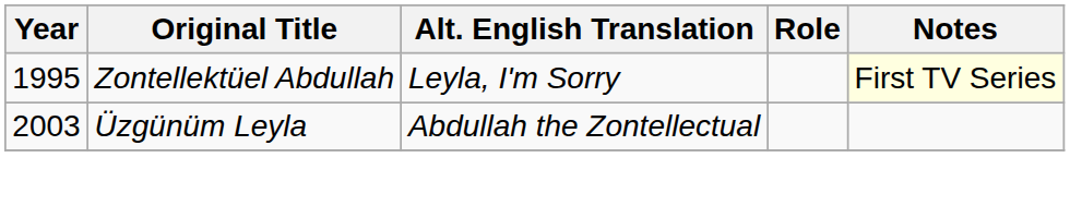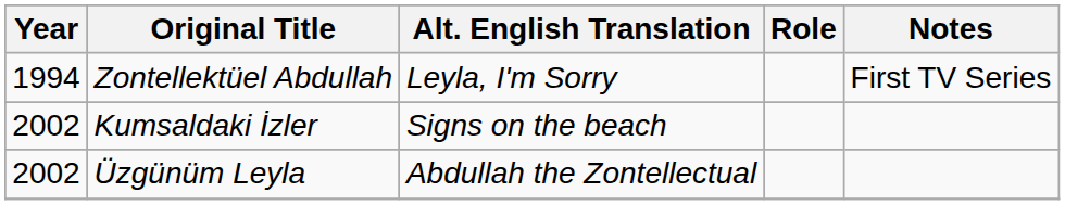Zontellektüel Abdullah | Year: 1995 -> 1994
Zontellektüel Abdullah | Notes: lightyellow background -> no background
+ row: 2002 | Kumsaldaki İzler | Signs on the beach
Üzgünüm Leyla | Year: 2003 -> 2002
